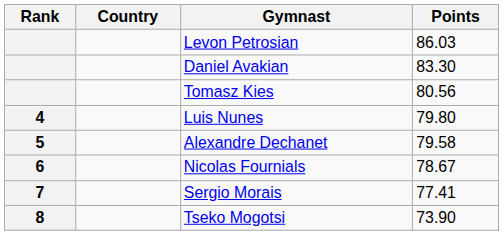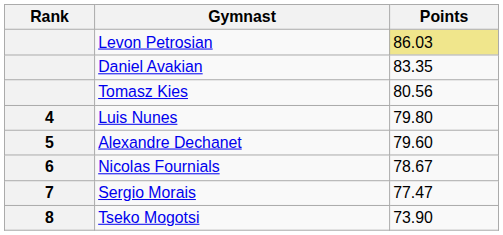- column: Country
Levon Petrosian | Points: no background -> khaki background
Daniel Avakian | Points: 83.30 -> 83.35
Alexandre Dechanet | Points: 79.58 -> 79.60
Sergio Morais | Points: 77.41 -> 77.47
